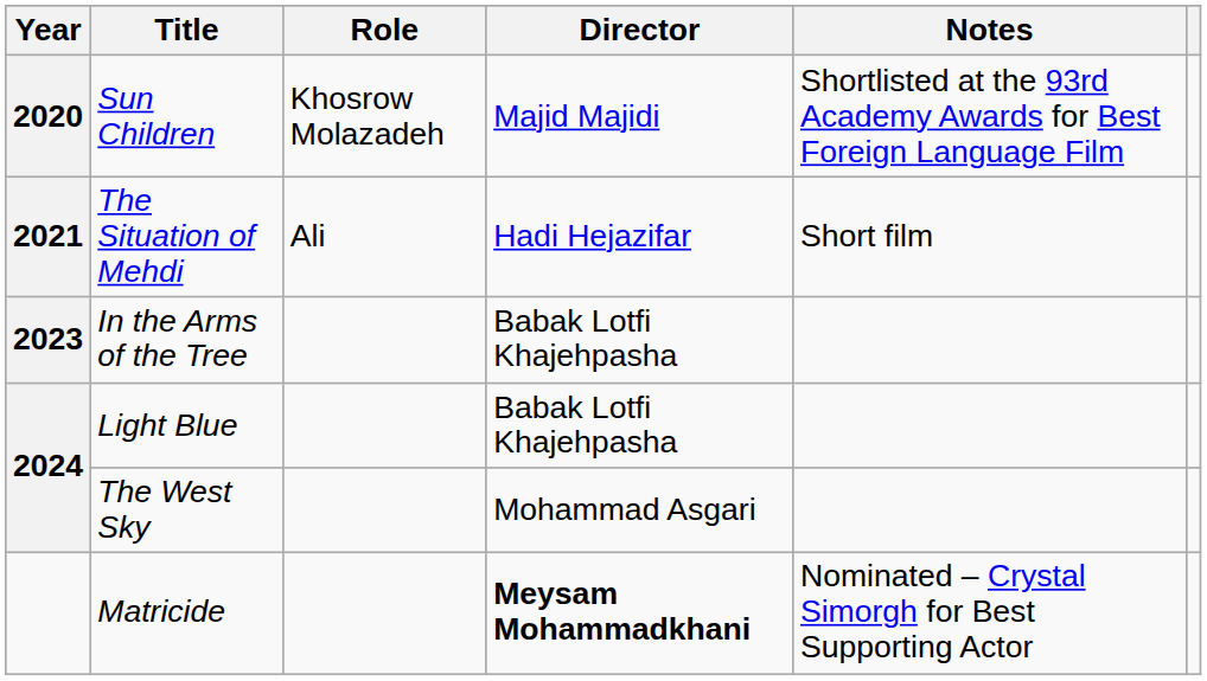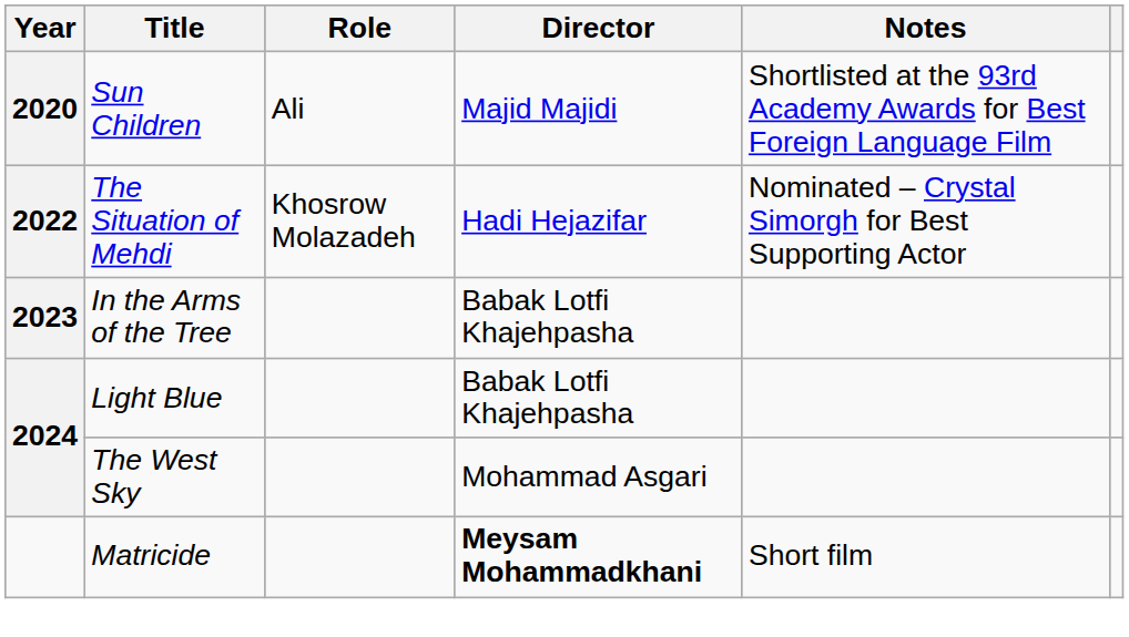Sun Children | Role: Khosrow Molazadeh -> Ali
The Situation of Mehdi | Year: 2021 -> 2022
The Situation of Mehdi | Role: Ali -> Khosrow Molazadeh
The Situation of Mehdi | Notes: Short film -> Nominated – Crystal Simorgh for Best Supporting Actor
Matricide | Notes: Nominated – Crystal Simorgh for Best Supporting Actor -> Short film
